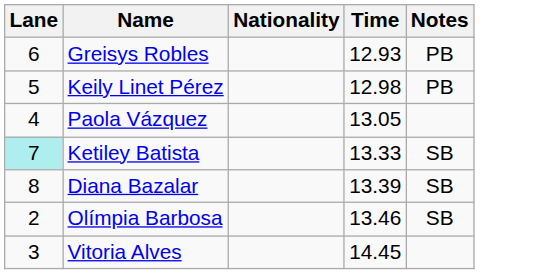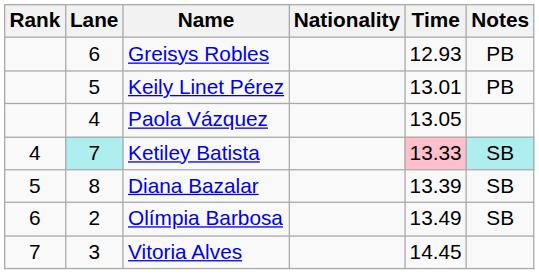+ column: Rank | 4 | 5 | 6 | 7
Keily Linet Pérez | Time: 12.98 -> 13.01
Ketiley Batista | Time: no background -> pink background
Ketiley Batista | Notes: no background -> paleturquoise background
Olímpia Barbosa | Time: 13.46 -> 13.49
